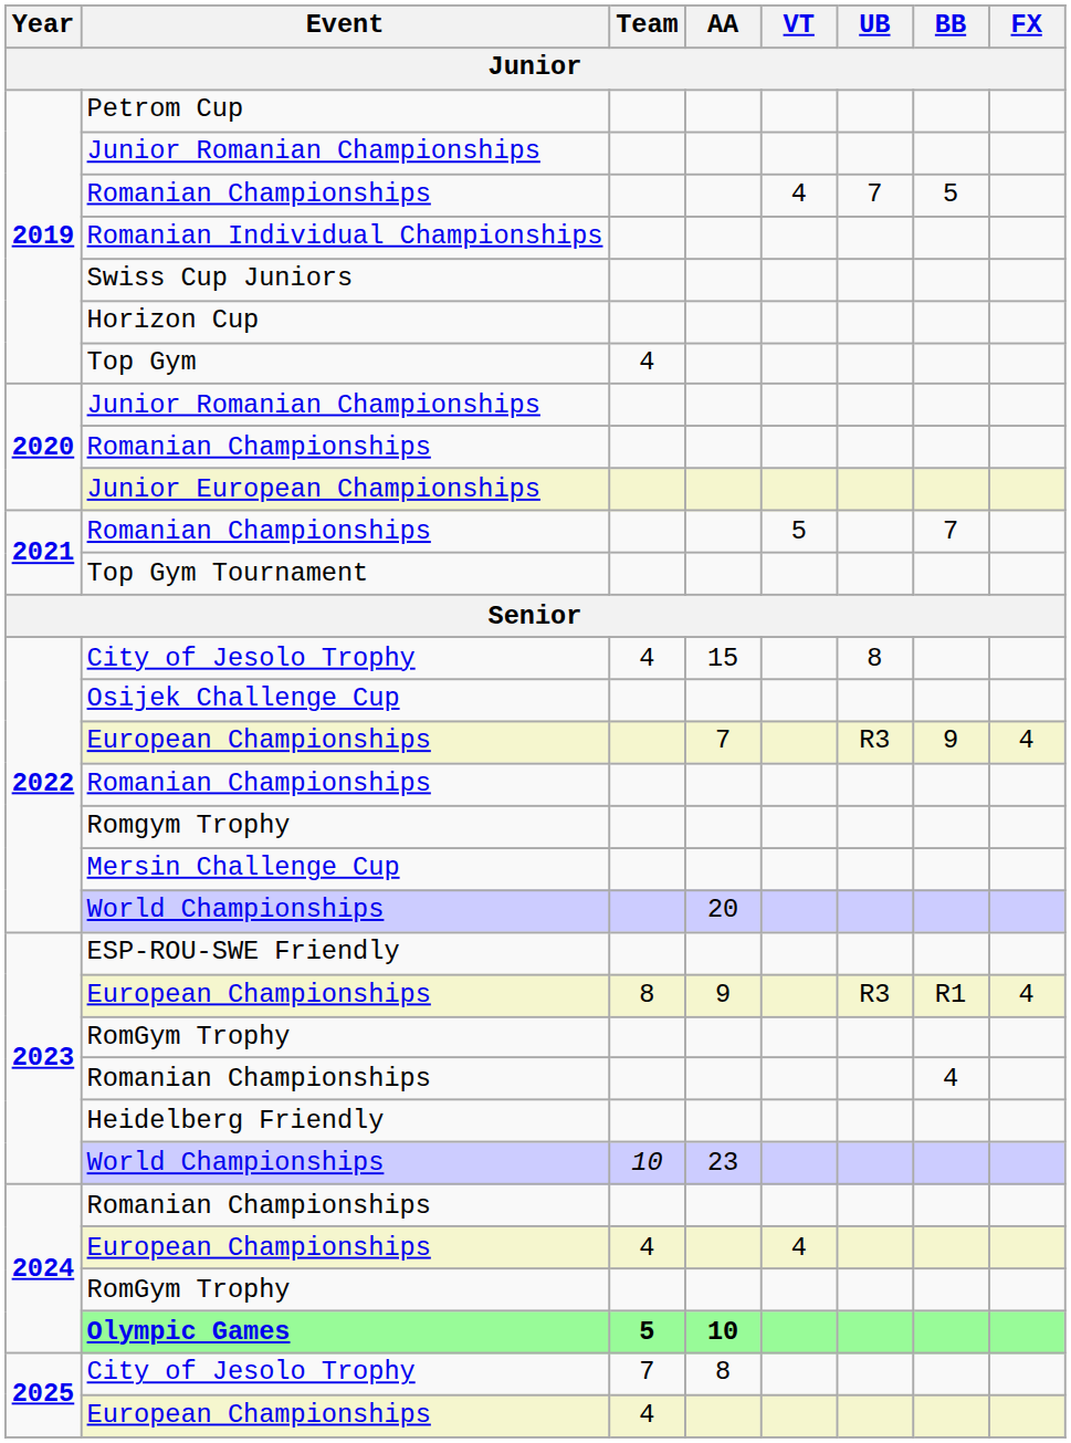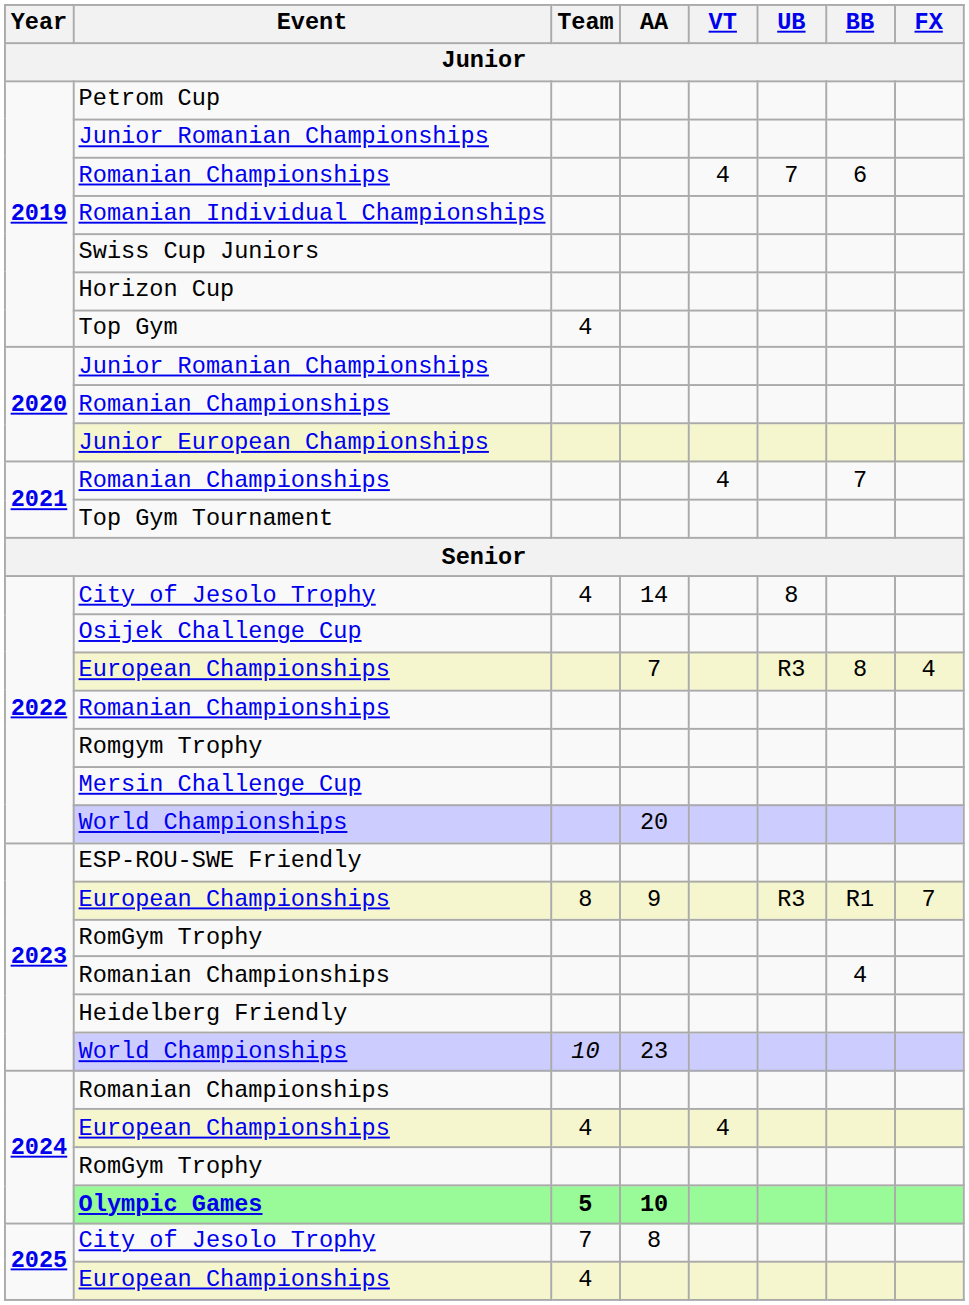2019 / Romanian Championships | BB: 5 -> 6
2021 / Romanian Championships | VT: 5 -> 4
2022 / City of Jesolo Trophy | AA: 15 -> 14
2022 / European Championships | BB: 9 -> 8
2023 / European Championships | FX: 4 -> 7
